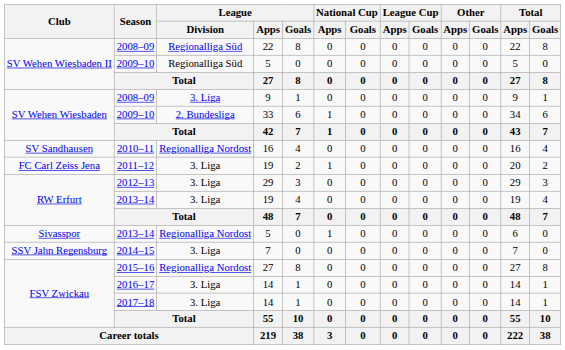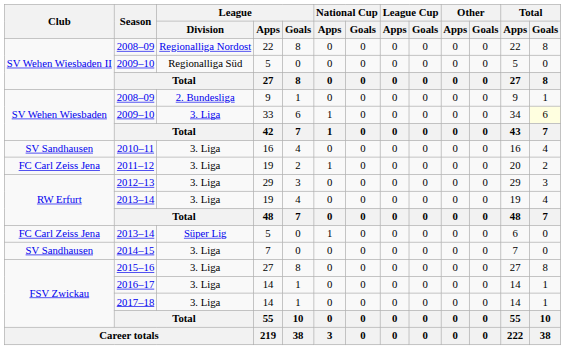2008–09 / 22 | League / Division: Regionalliga Süd -> Regionalliga Nordost
2008–09 / 9 | League / Division: 3. Liga -> 2. Bundesliga
2009–10 / 33 | League / Division: 2. Bundesliga -> 3. Liga
2009–10 / 33 | Total / Goals: no background -> lightyellow background
2010–11 | League / Division: Regionalliga Nordost -> 3. Liga
2013–14 / 5 | Club: Sivasspor -> FC Carl Zeiss Jena
2013–14 / 5 | League / Division: Regionalliga Nordost -> Süper Lig
2014–15 | Club: SSV Jahn Regensburg -> SV Sandhausen
2015–16 | League / Division: Regionalliga Nordost -> 3. Liga
